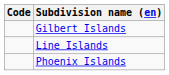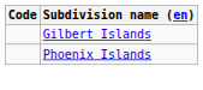- row: Line Islands
